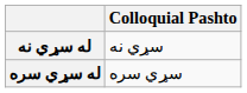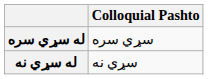rows swapped: له سړي نه <-> له سړي سره
